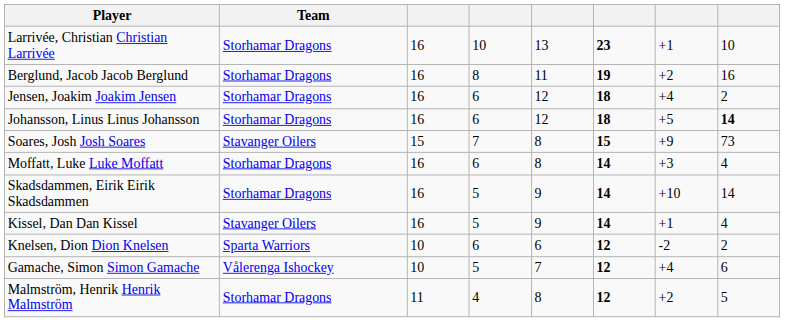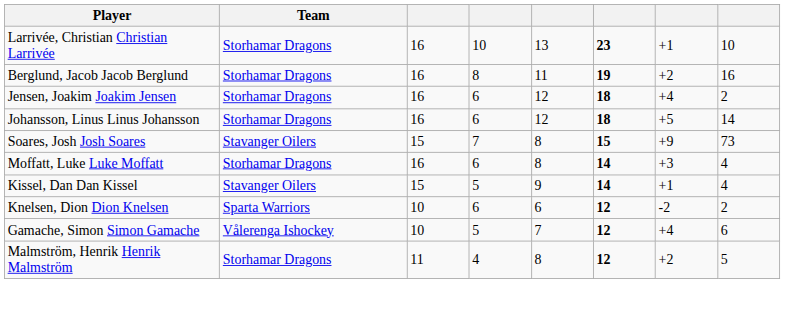Johansson, Linus Linus Johansson | column 8: bold -> normal
- row: Skadsdammen, Eirik Eirik Skadsdammen | Storhamar Dragons | 16 | 5 | 9 | 14 | +10 | 14
Kissel, Dan Dan Kissel | column 3: 16 -> 15
